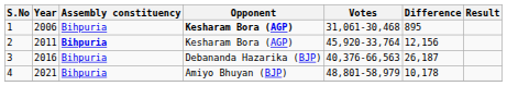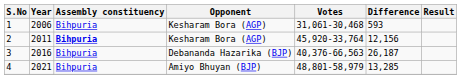1 | Opponent: bold -> normal
1 | Difference: 895 -> 593
4 | Difference: 10,178 -> 13,285
